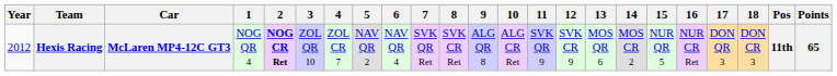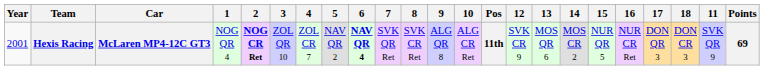columns swapped: 11 <-> Pos
Hexis Racing | Year: 2012 -> 2001
Hexis Racing | 6: normal -> bold
Hexis Racing | Points: 65 -> 69
